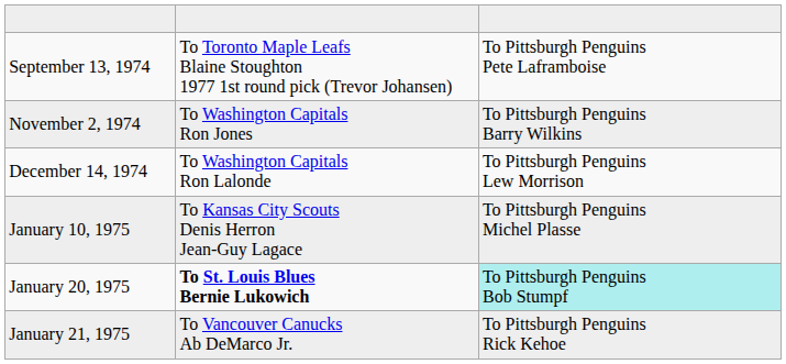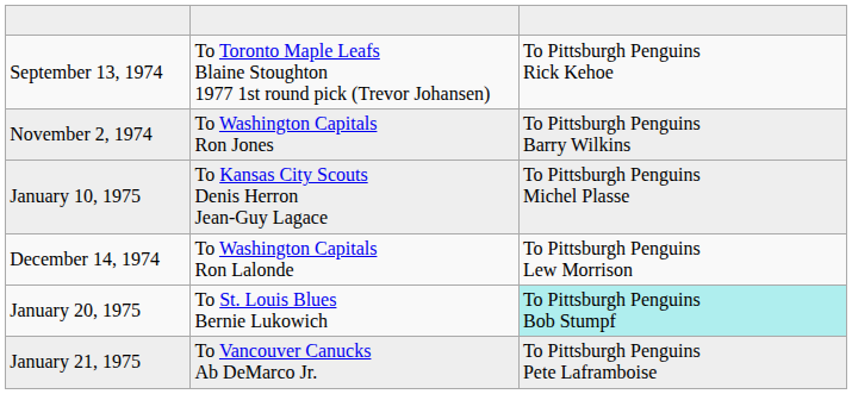September 13, 1974 | column 3: To Pittsburgh Penguins Pete Laframboise -> To Pittsburgh Penguins Rick Kehoe
rows swapped: December 14, 1974 <-> January 10, 1975
January 20, 1975 | column 2: bold -> normal
January 21, 1975 | column 3: To Pittsburgh Penguins Rick Kehoe -> To Pittsburgh Penguins Pete Laframboise
